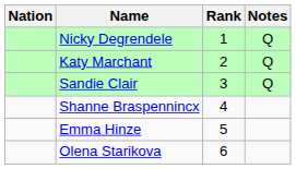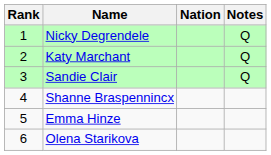columns swapped: Rank <-> Nation
